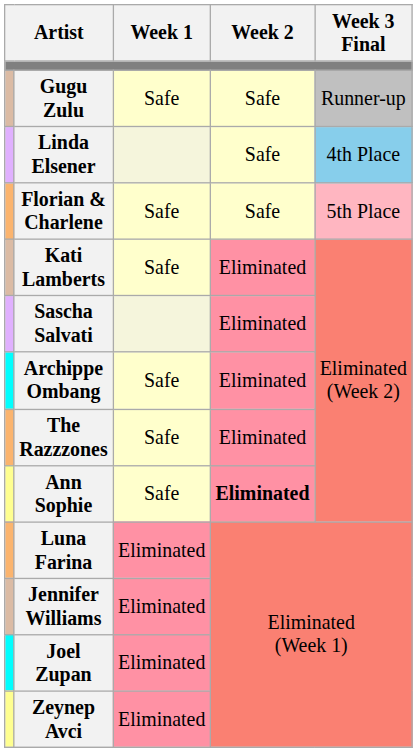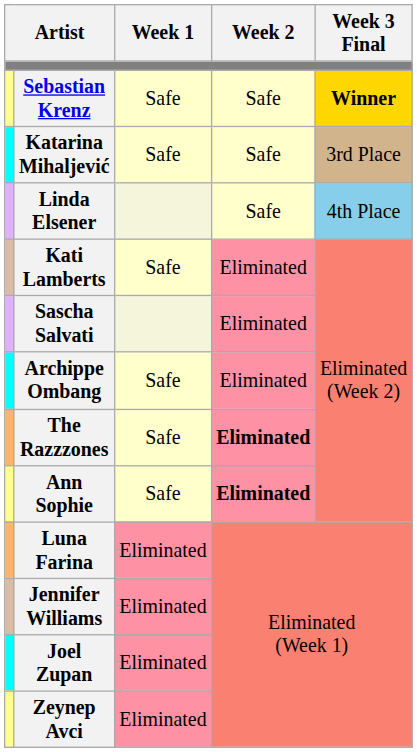+ row: Sebastian Krenz | Safe | Safe | Winner
- row: Gugu Zulu | Safe | Safe | Runner-up
+ row: Katarina Mihaljević | Safe | Safe | 3rd Place
- row: Florian & Charlene | Safe | Safe | 5th Place
The Razzzones | Week 2: normal -> bold
